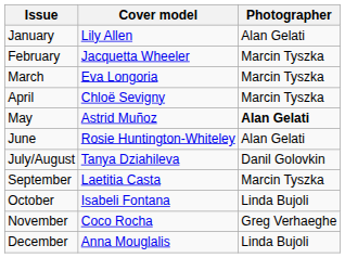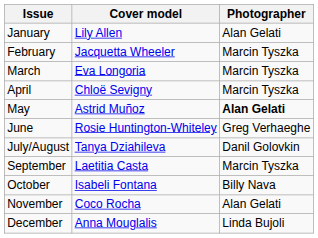June | Photographer: Alan Gelati -> Greg Verhaeghe
October | Photographer: Linda Bujoli -> Billy Nava
November | Photographer: Greg Verhaeghe -> Alan Gelati
